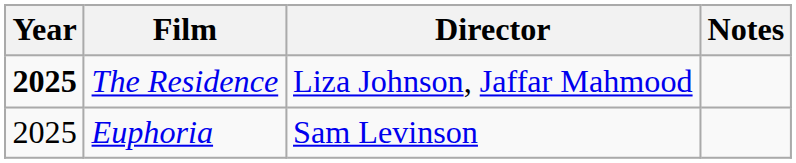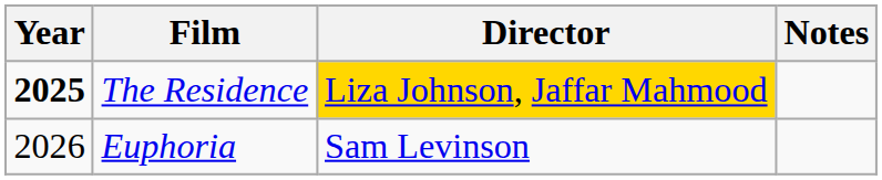The Residence | Director: no background -> gold background
Euphoria | Year: 2025 -> 2026
